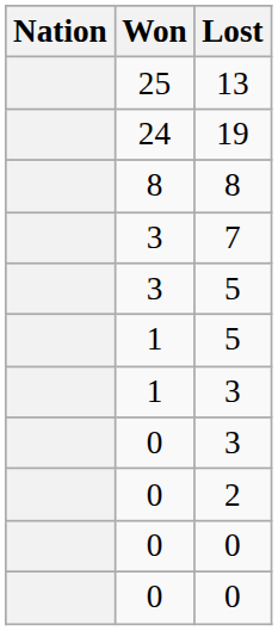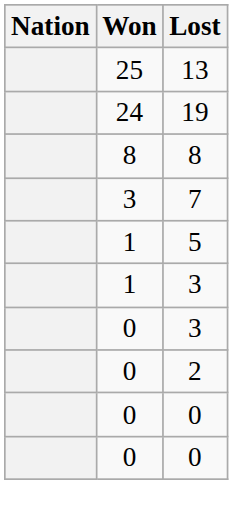- row: 3 | 5
